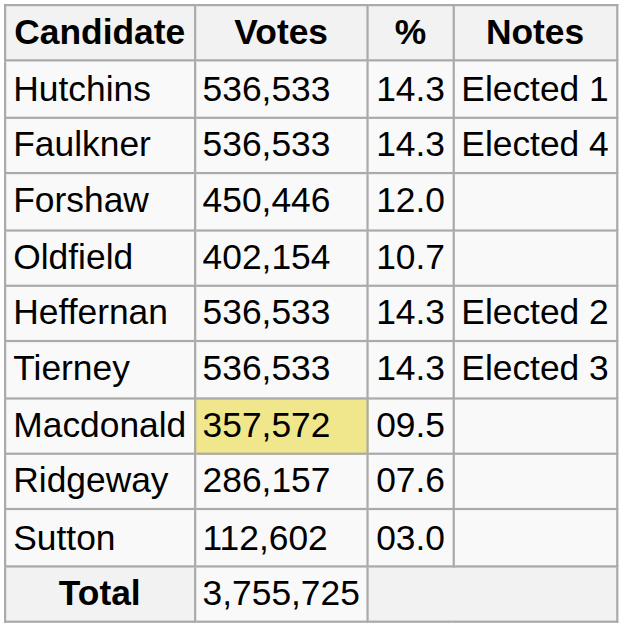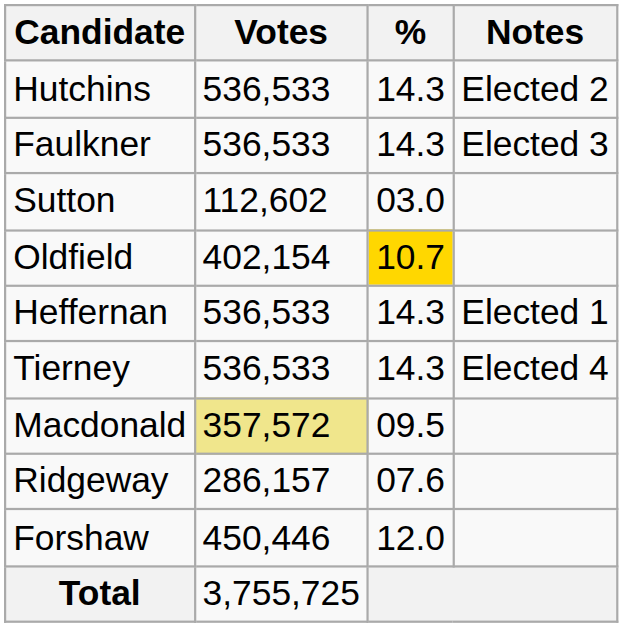Hutchins | Notes: Elected 1 -> Elected 2
Faulkner | Notes: Elected 4 -> Elected 3
rows swapped: Forshaw <-> Sutton
Oldfield | %: no background -> gold background
Heffernan | Notes: Elected 2 -> Elected 1
Tierney | Notes: Elected 3 -> Elected 4
